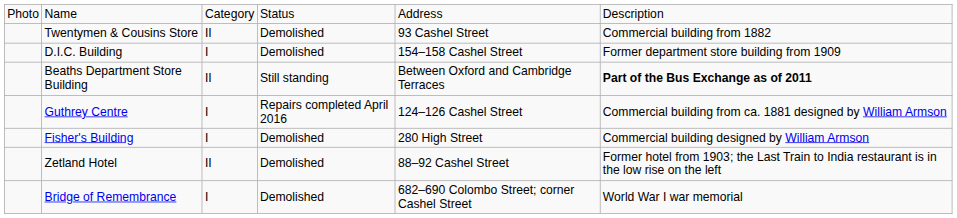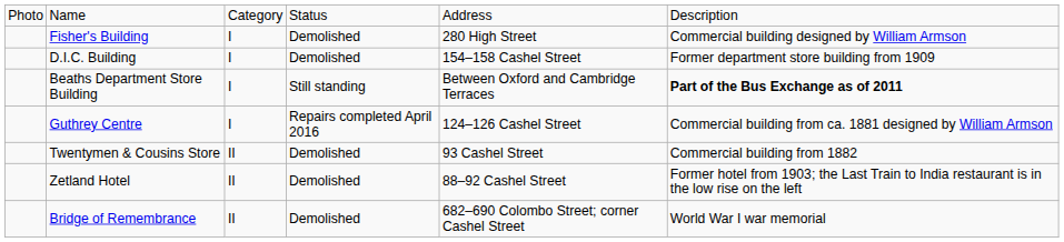rows swapped: Fisher's Building <-> Twentymen & Cousins Store
Beaths Department Store Building | column 3: II -> I
Bridge of Remembrance | column 3: I -> II
